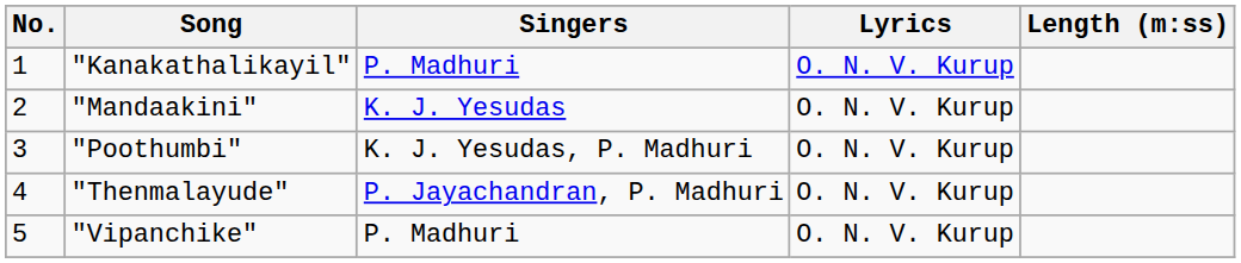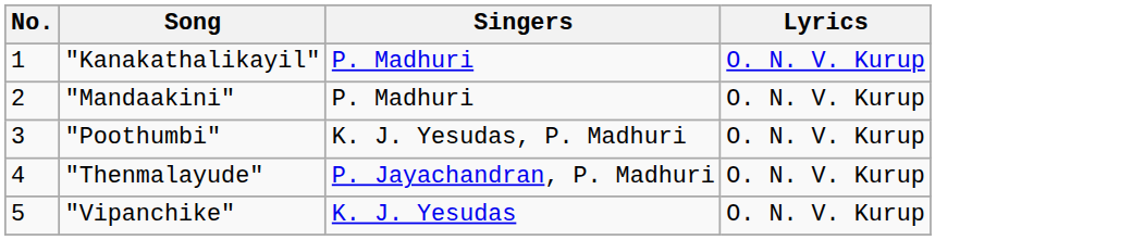- column: Length (m:ss)
"Mandaakini" | Singers: K. J. Yesudas -> P. Madhuri
"Vipanchike" | Singers: P. Madhuri -> K. J. Yesudas
